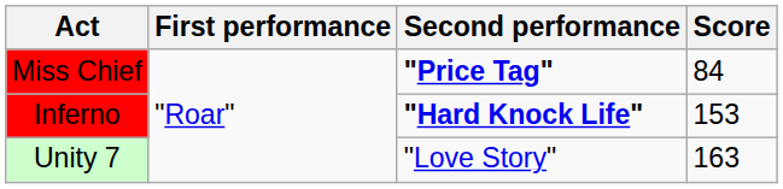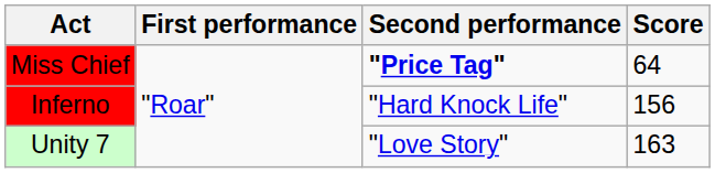Miss Chief | Score: 84 -> 64
Inferno | Second performance: bold -> normal
Inferno | Score: 153 -> 156
